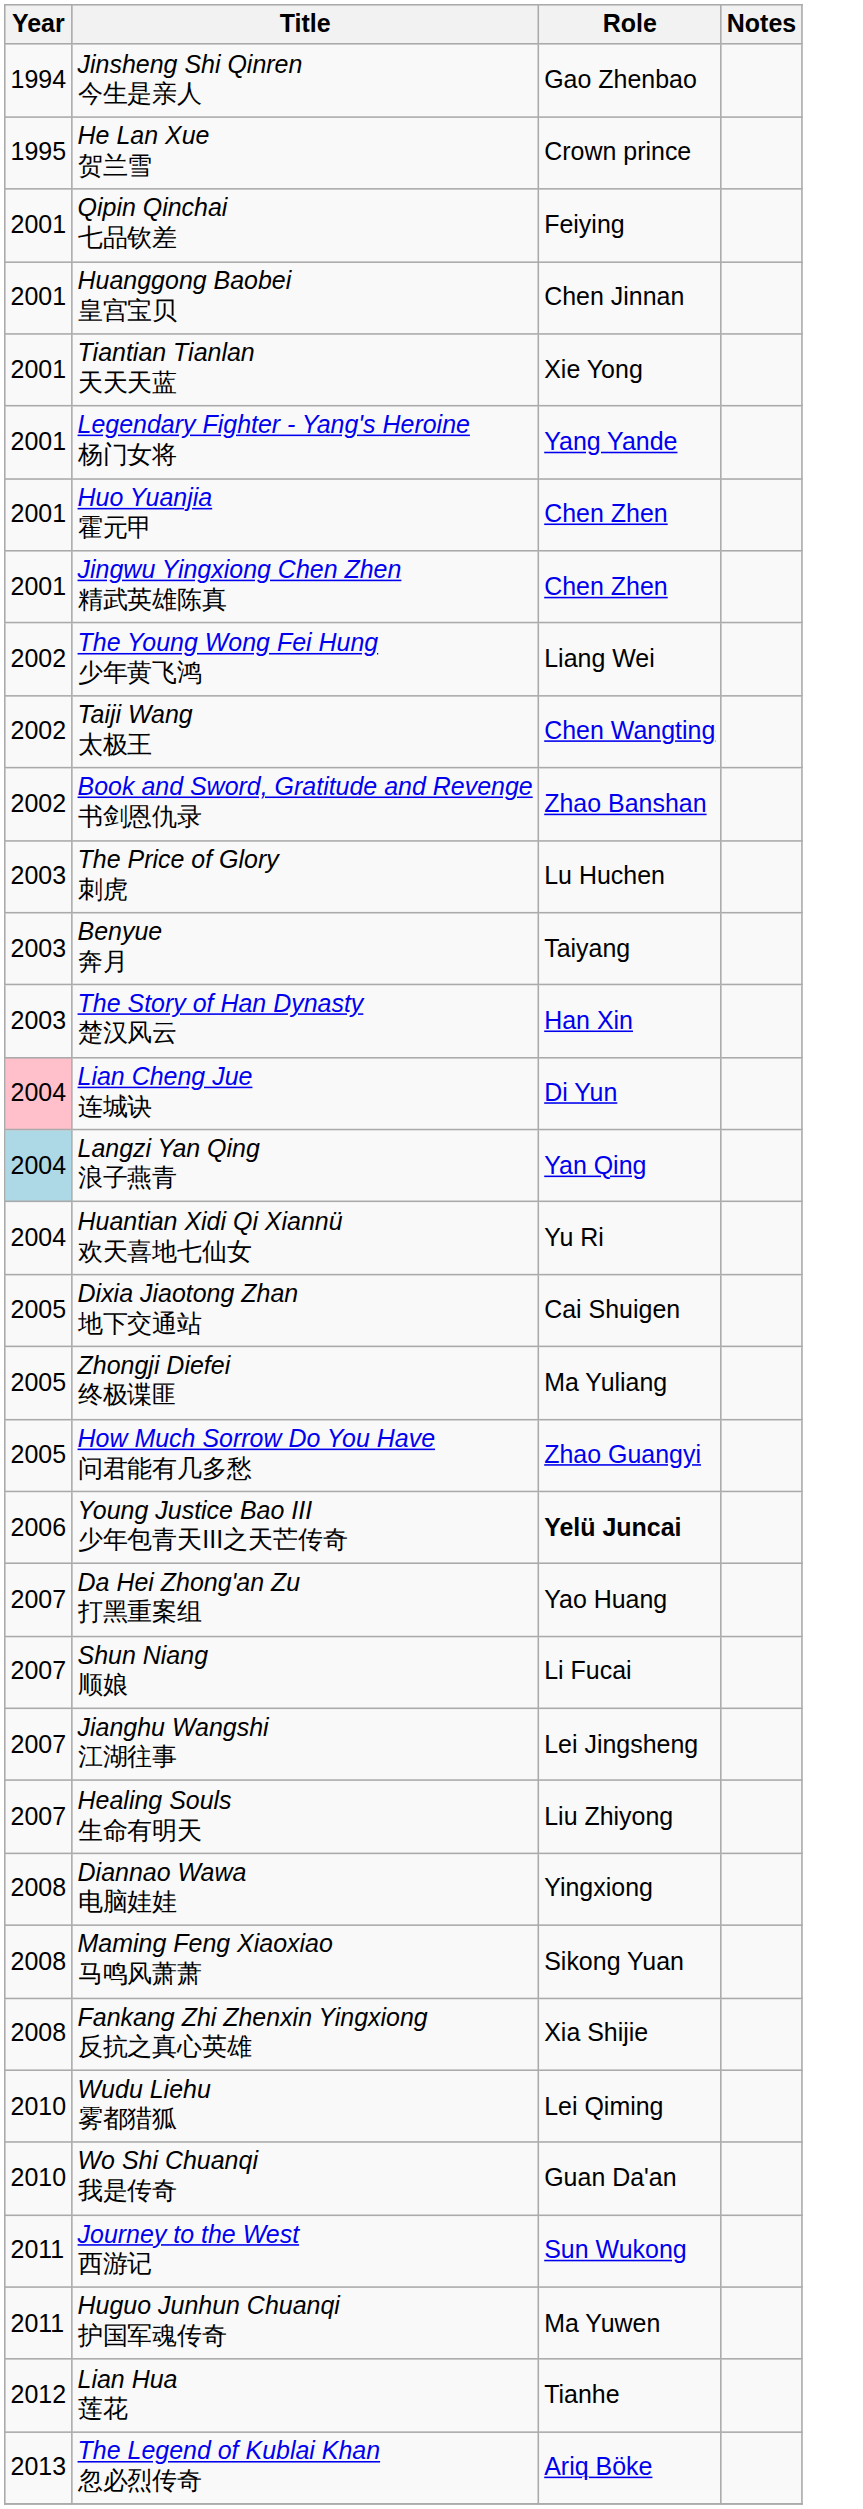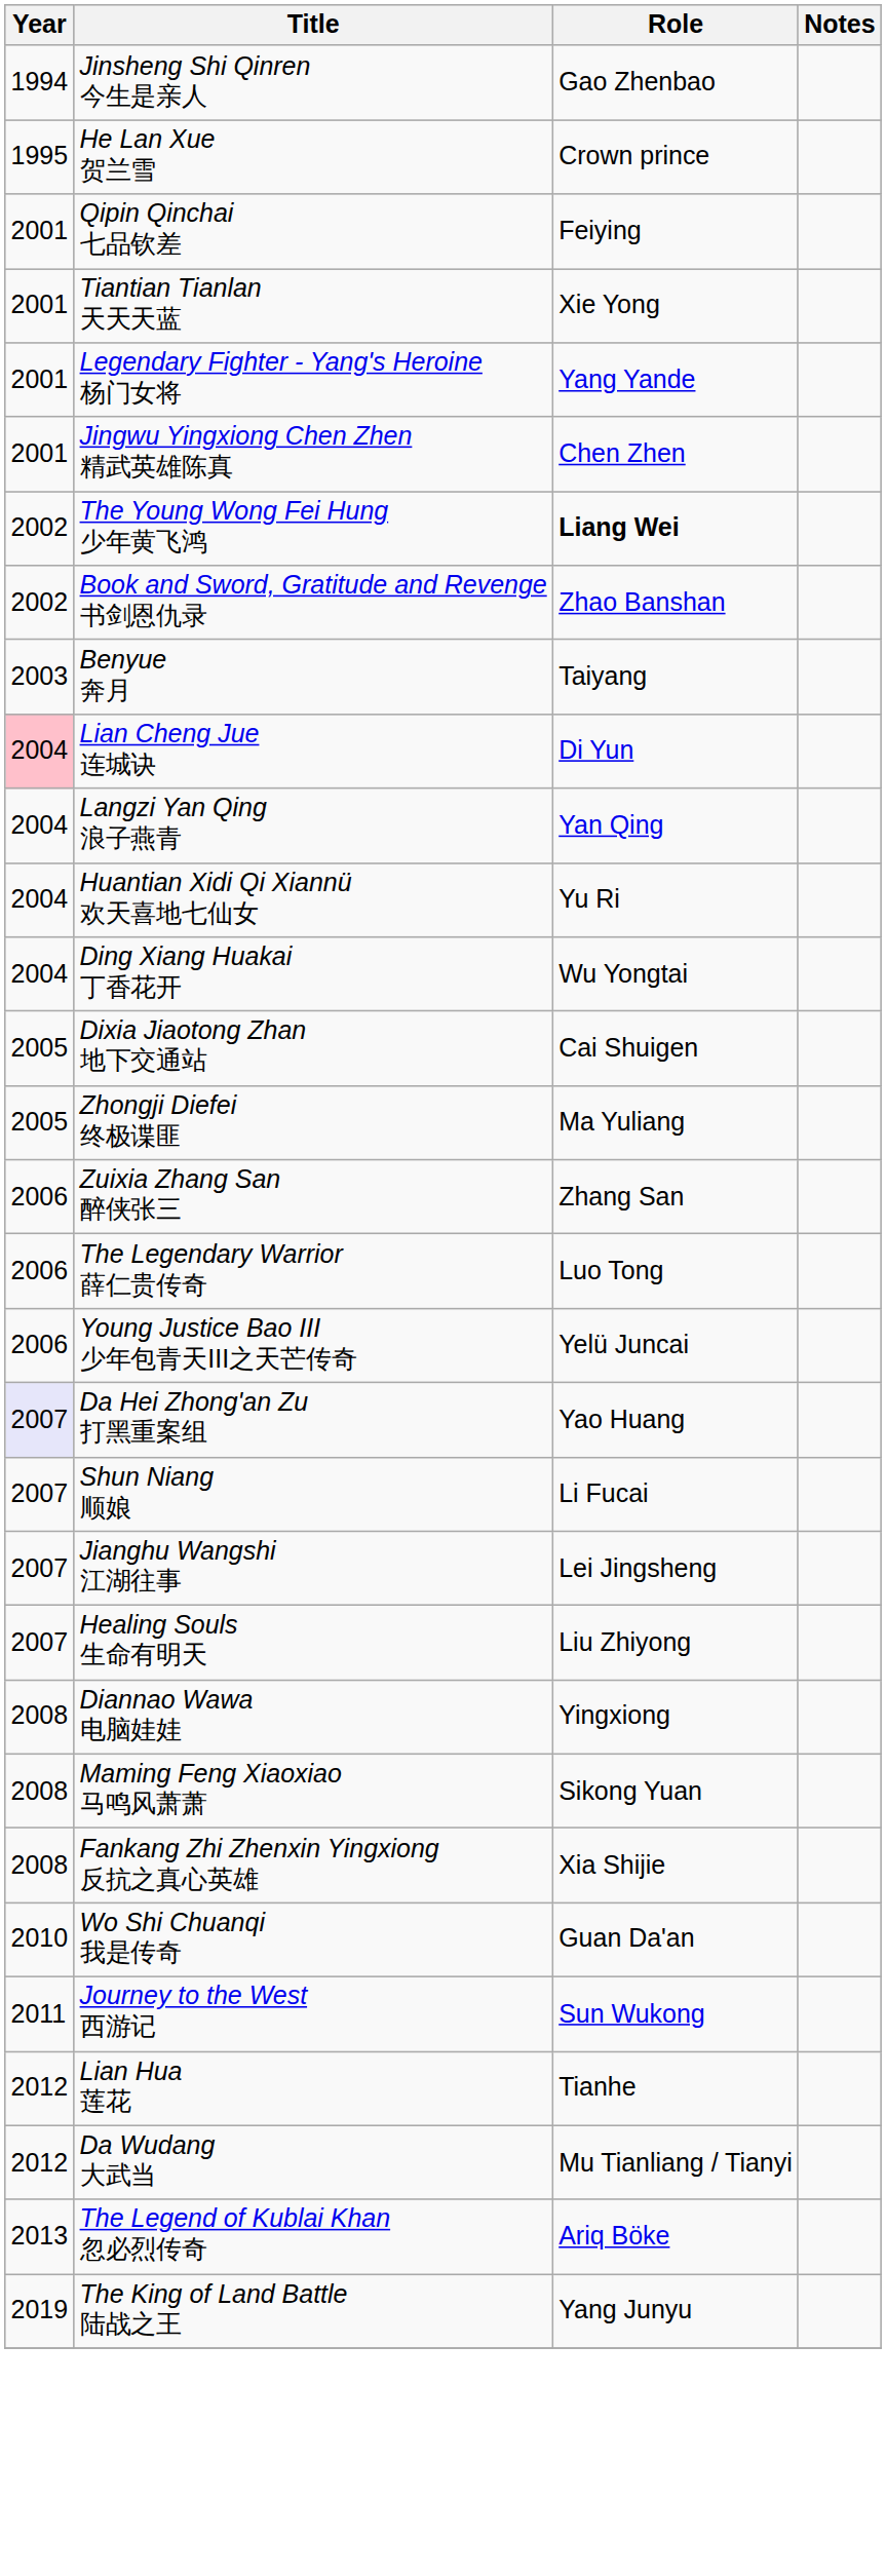- row: 2001 | Huanggong Baobei 皇宫宝贝 | Chen Jinnan
- row: 2001 | Huo Yuanjia 霍元甲 | Chen Zhen
The Young Wong Fei Hung 少年黄飞鸿 | Role: normal -> bold
- row: 2002 | Taiji Wang 太极王 | Chen Wangting
- row: 2003 | The Price of Glory 刺虎 | Lu Huchen
- row: 2003 | The Story of Han Dynasty 楚汉风云 | Han Xin
Langzi Yan Qing 浪子燕青 | Year: lightblue background -> no background
+ row: 2004 | Ding Xiang Huakai 丁香花开 | Wu Yongtai
- row: 2005 | How Much Sorrow Do You Have 问君能有几多愁 | Zhao Guangyi
+ row: 2006 | Zuixia Zhang San 醉侠张三 | Zhang San
+ row: 2006 | The Legendary Warrior 薛仁贵传奇 | Luo Tong
Young Justice Bao III 少年包青天III之天芒传奇 | Role: bold -> normal
Da Hei Zhong'an Zu 打黑重案组 | Year: no background -> lavender background
- row: 2010 | Wudu Liehu 雾都猎狐 | Lei Qiming
- row: 2011 | Huguo Junhun Chuanqi 护国军魂传奇 | Ma Yuwen
+ row: 2012 | Da Wudang 大武当 | Mu Tianliang / Tianyi
+ row: 2019 | The King of Land Battle 陆战之王 | Yang Junyu
